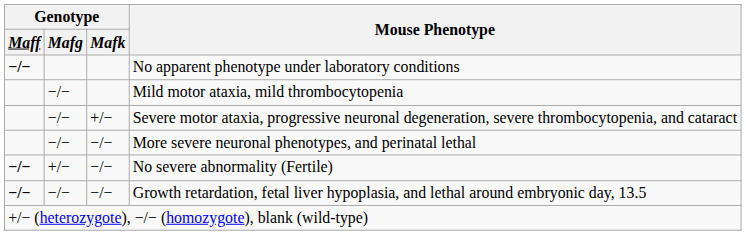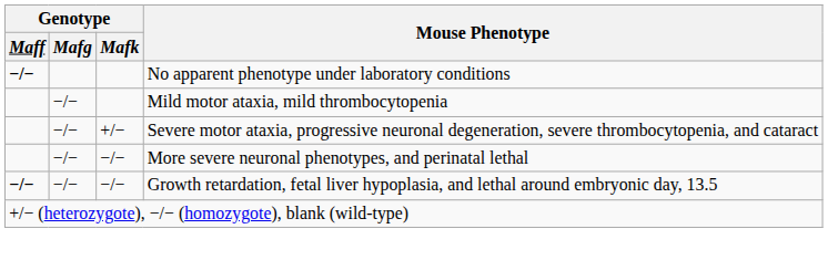- row: −/− | +/− | −/− | No severe abnormality (Fertile)
